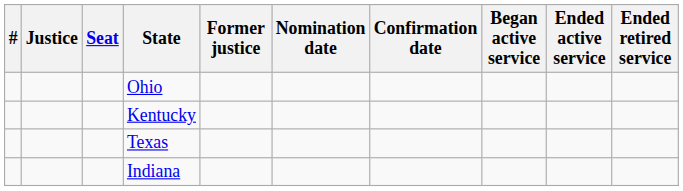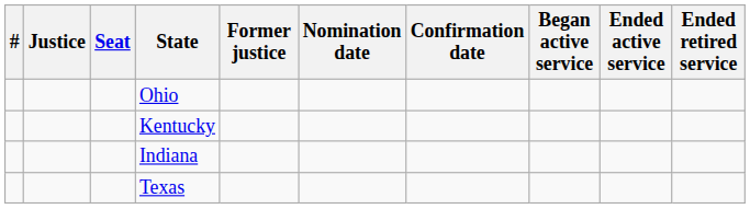rows swapped: Texas <-> Indiana
